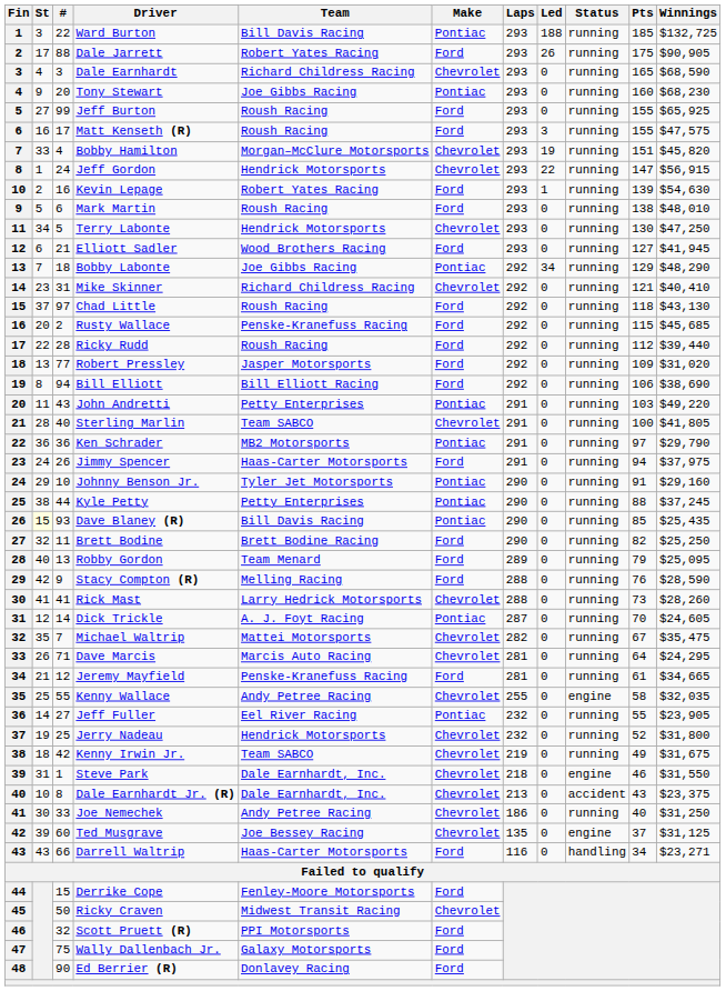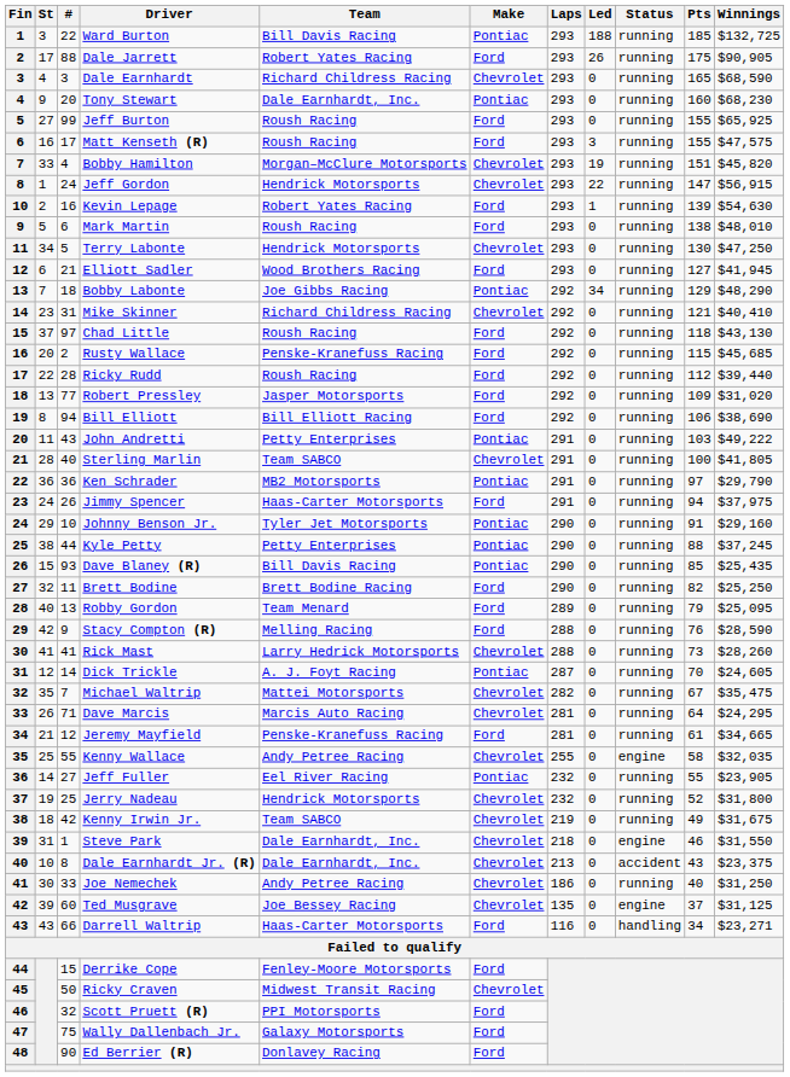Tony Stewart | Team: Joe Gibbs Racing -> Dale Earnhardt, Inc.
John Andretti | Winnings: $49,220 -> $49,222
Dave Blaney (R) | St: lightyellow background -> no background
